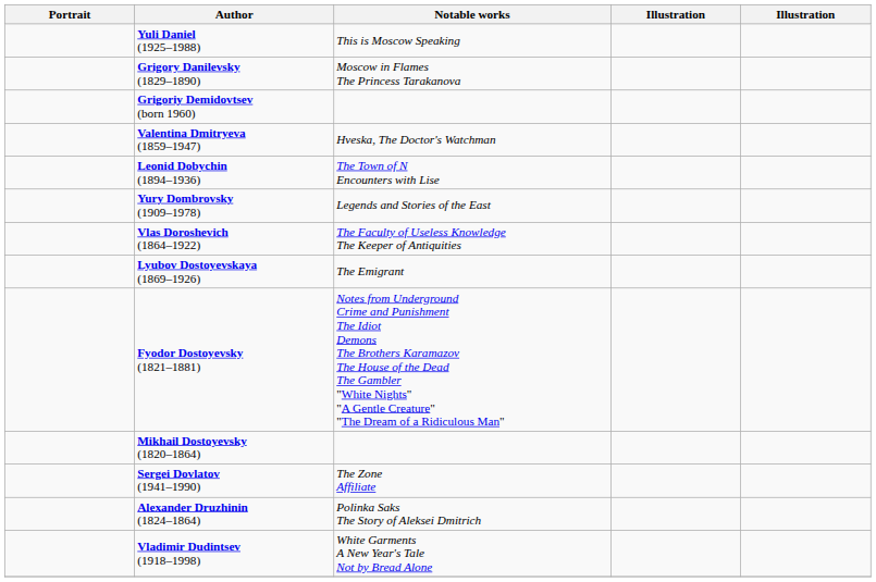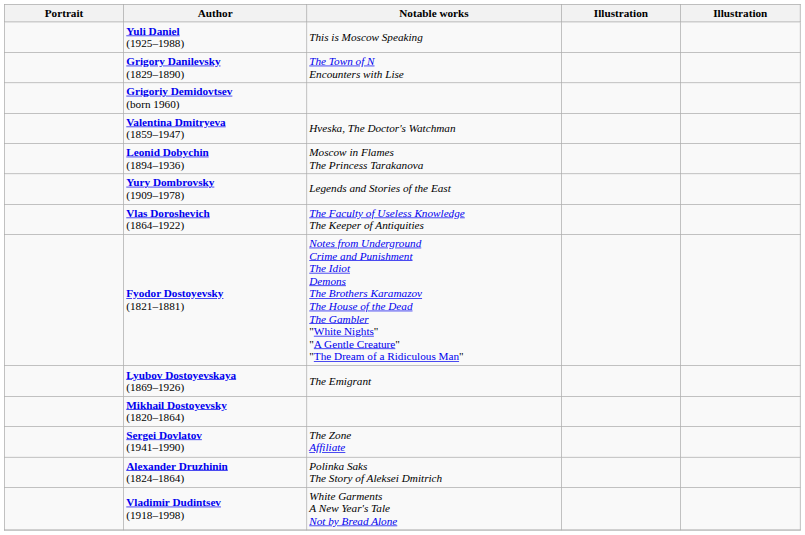Grigory Danilevsky (1829–1890) | Notable works: Moscow in Flames The Princess Tarakanova -> The Town of N Encounters with Lise
Leonid Dobychin (1894–1936) | Notable works: The Town of N Encounters with Lise -> Moscow in Flames The Princess Tarakanova
rows swapped: Lyubov Dostoyevskaya (1869–1926) <-> Fyodor Dostoyevsky (1821–1881)
